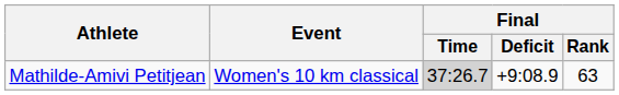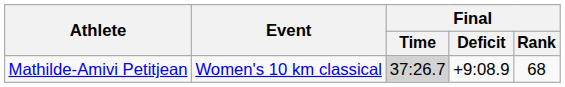Mathilde-Amivi Petitjean | Final / Rank: 63 -> 68
